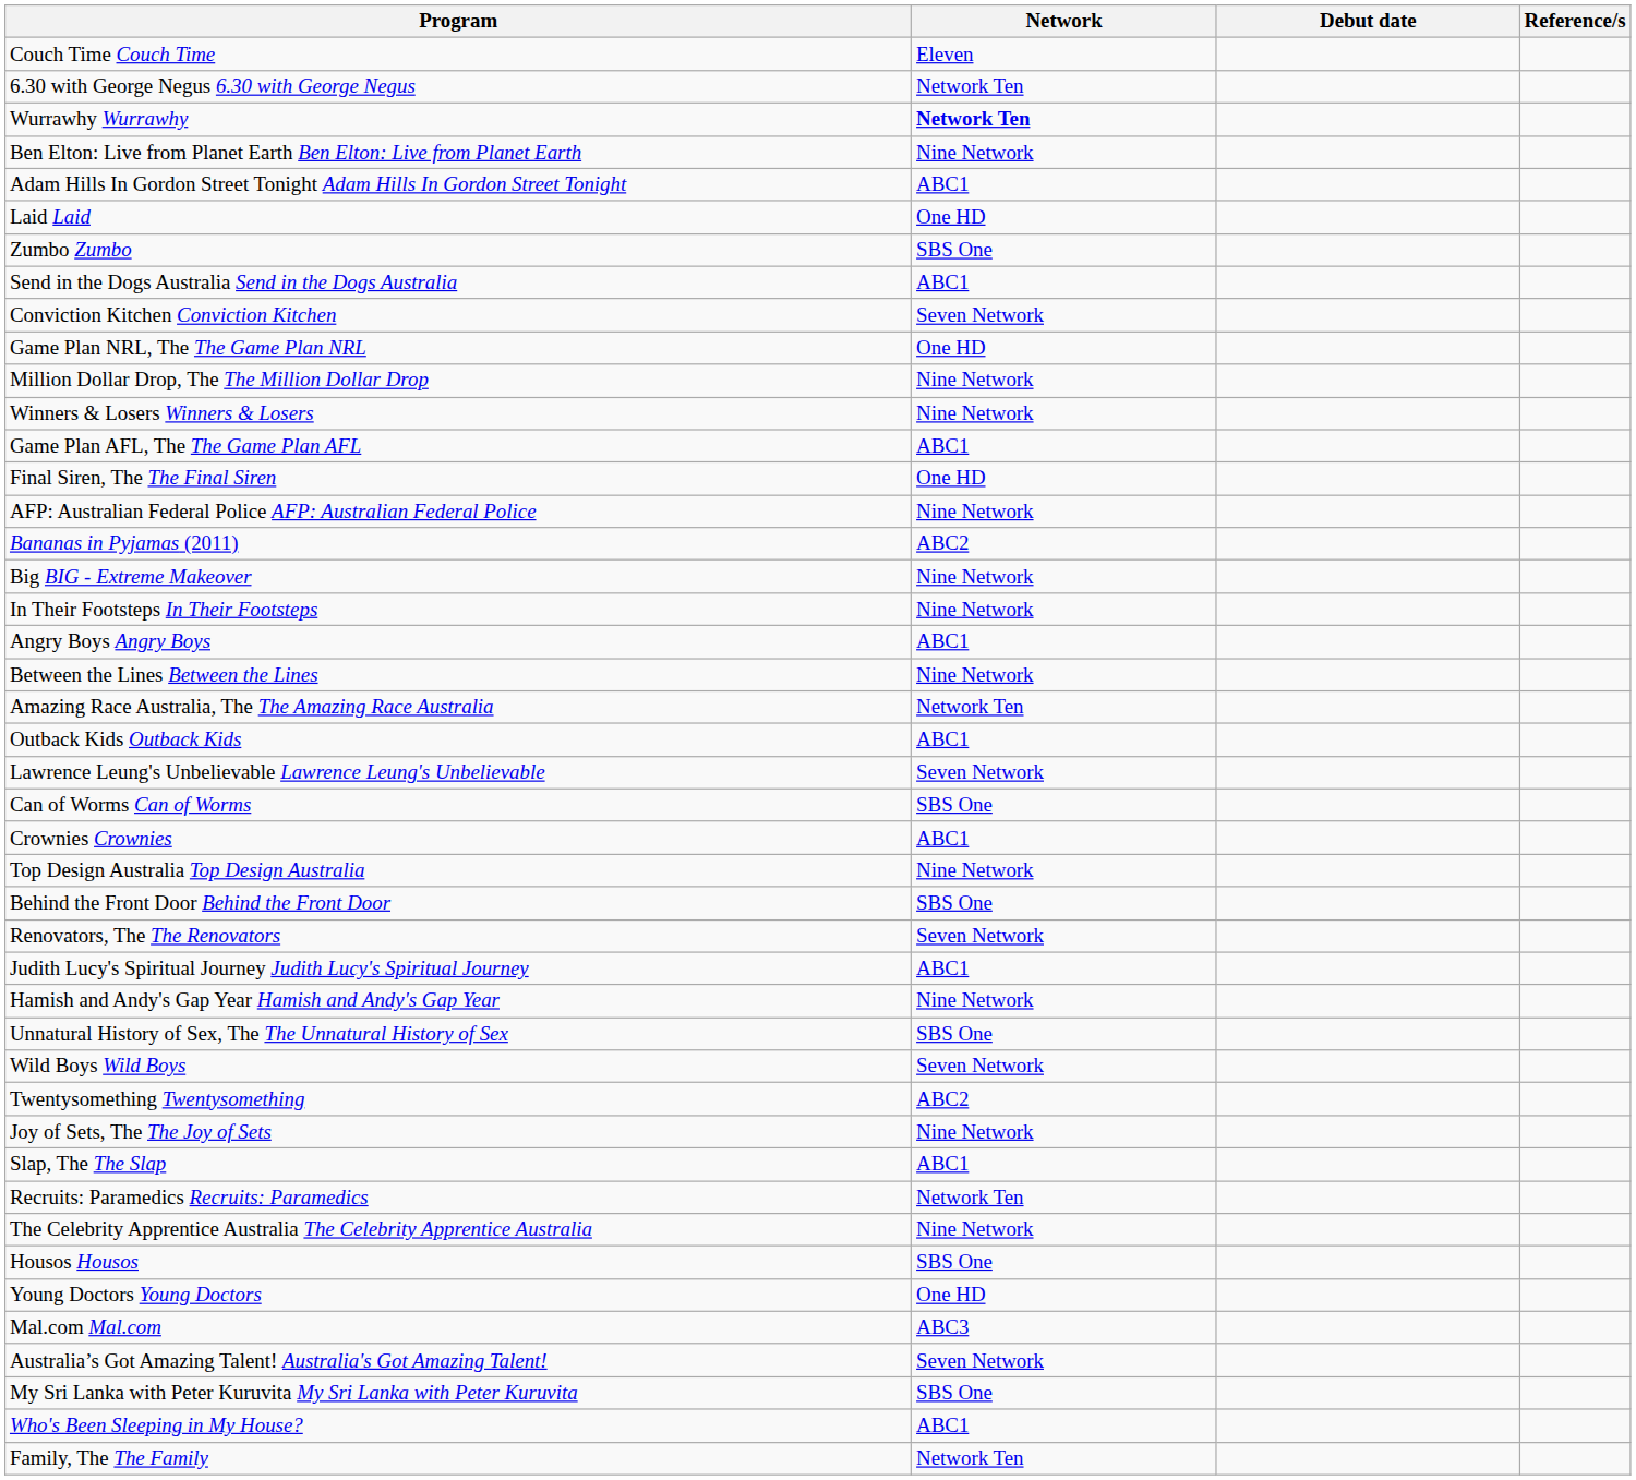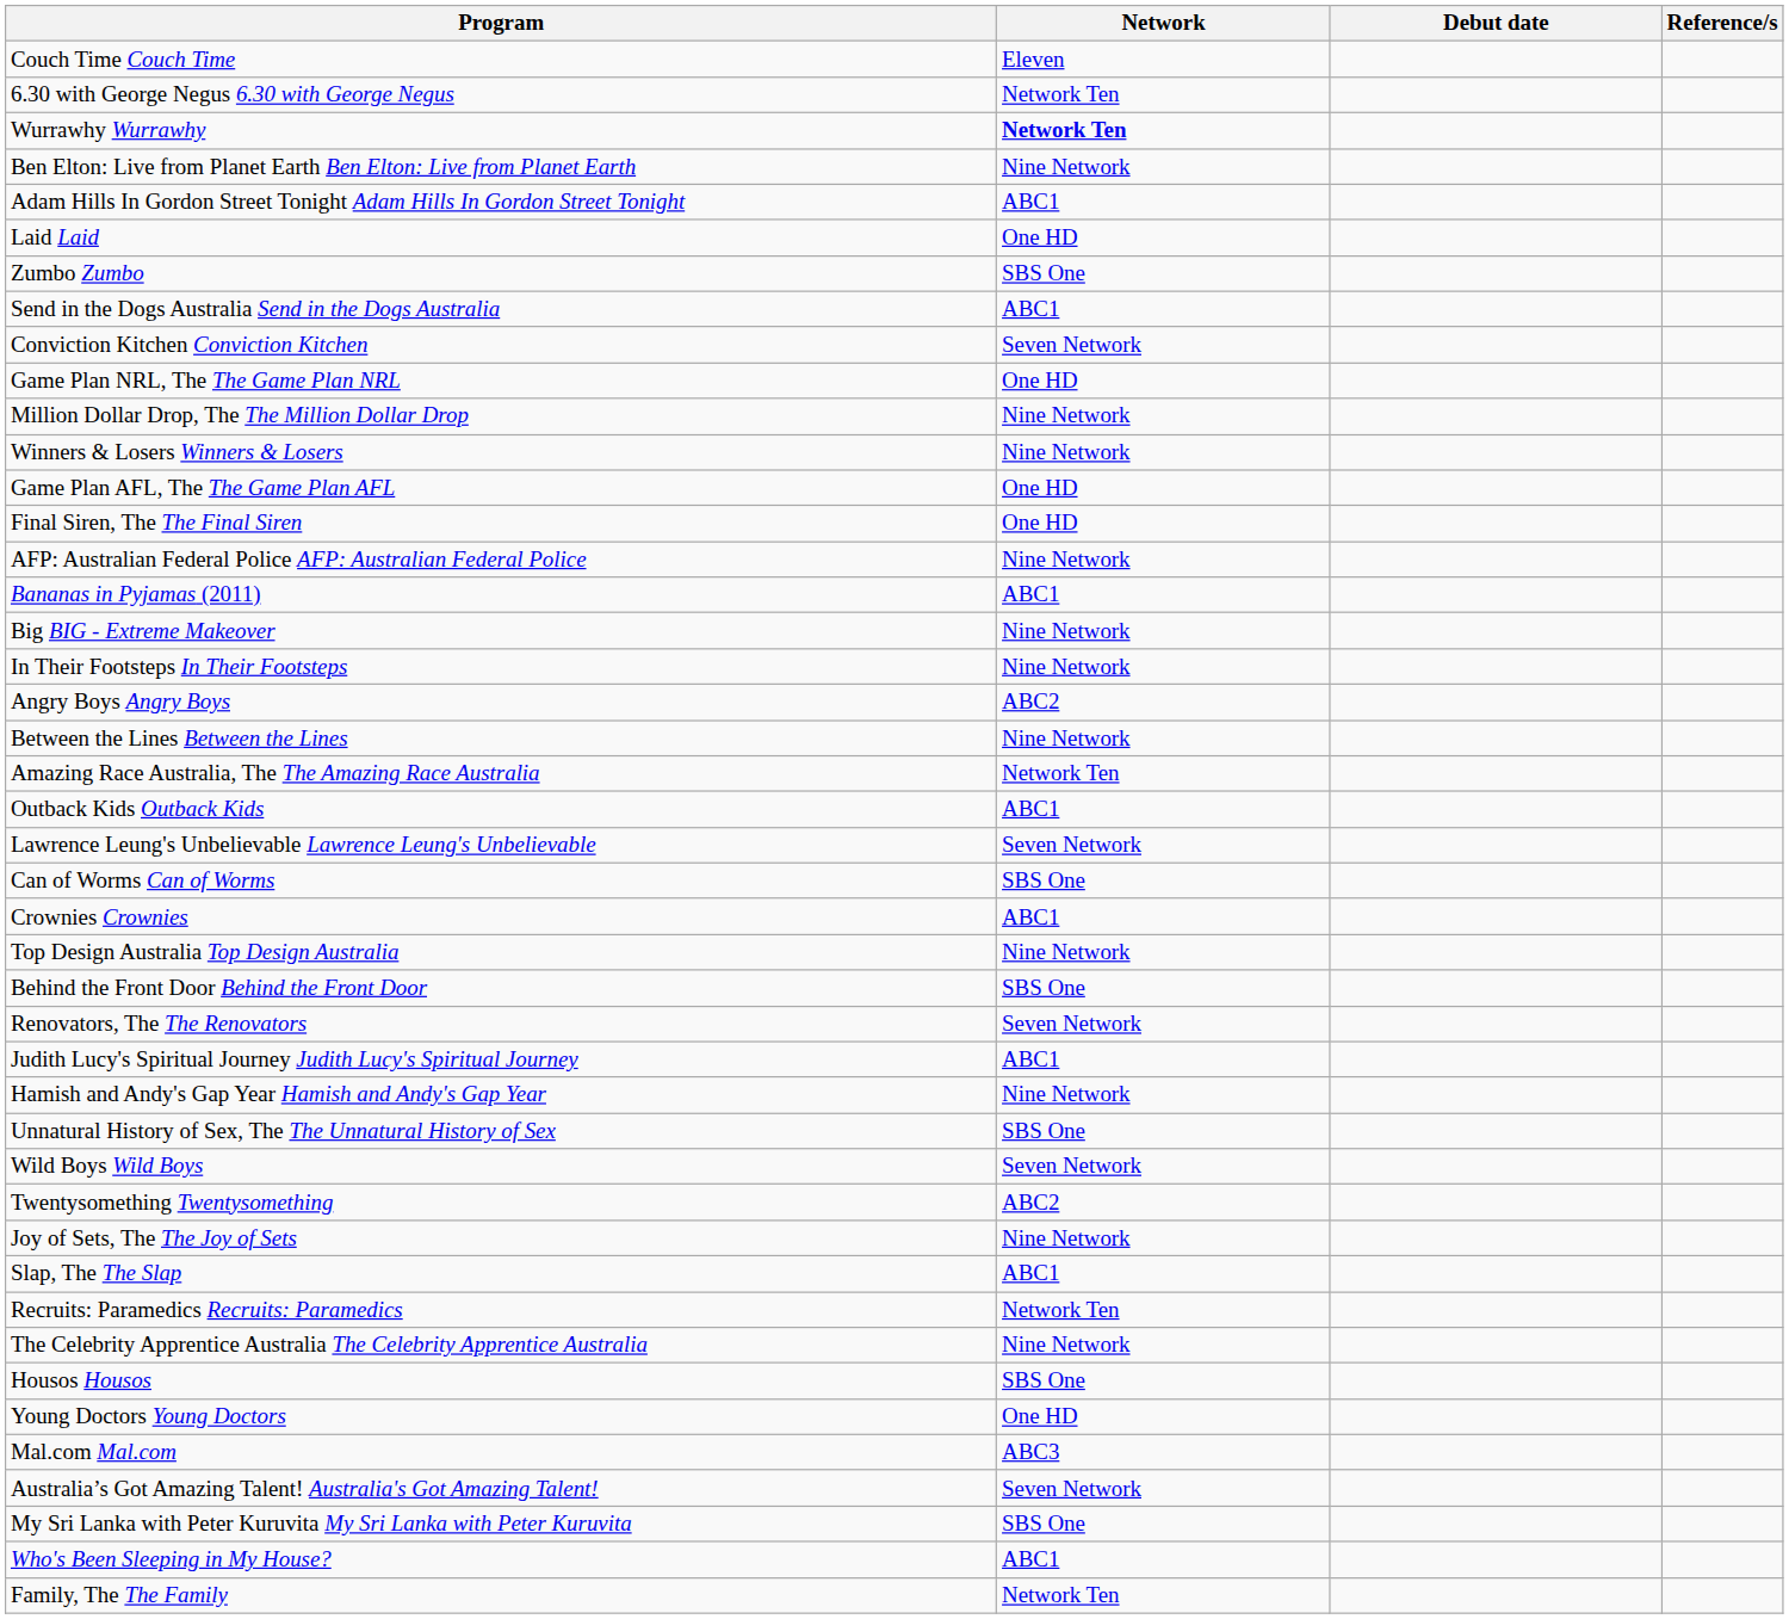Game Plan AFL, The The Game Plan AFL | Network: ABC1 -> One HD
Bananas in Pyjamas (2011) | Network: ABC2 -> ABC1
Angry Boys Angry Boys | Network: ABC1 -> ABC2
